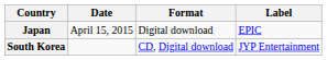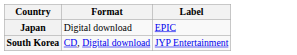- column: Date | April 15, 2015
